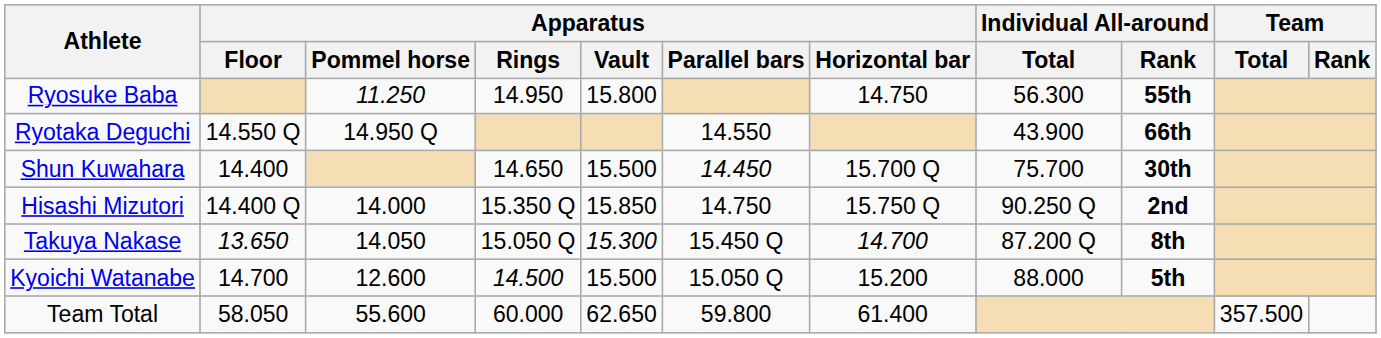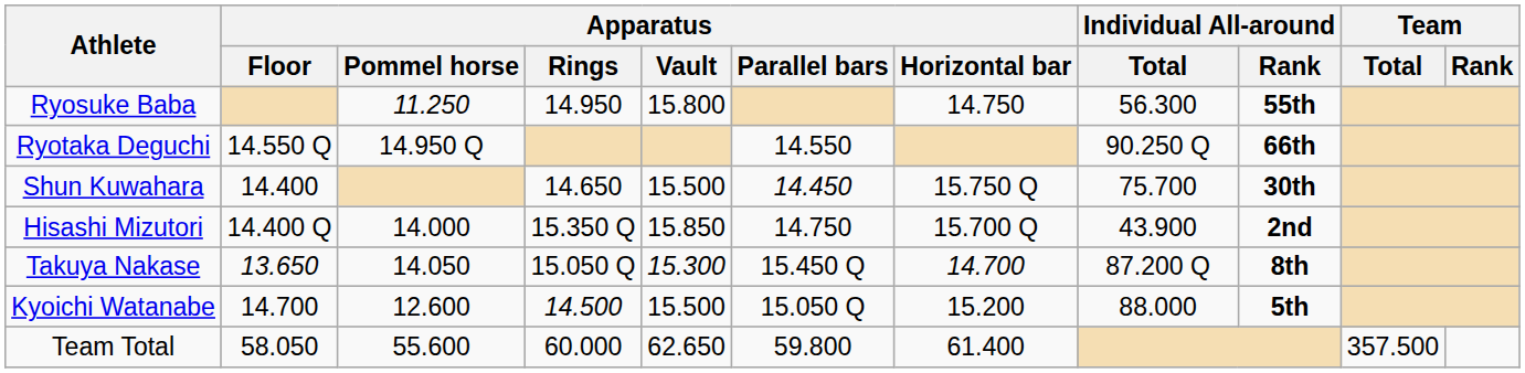Ryotaka Deguchi | Individual All-around / Total: 43.900 -> 90.250 Q
Shun Kuwahara | Apparatus / Horizontal bar: 15.700 Q -> 15.750 Q
Hisashi Mizutori | Apparatus / Horizontal bar: 15.750 Q -> 15.700 Q
Hisashi Mizutori | Individual All-around / Total: 90.250 Q -> 43.900
